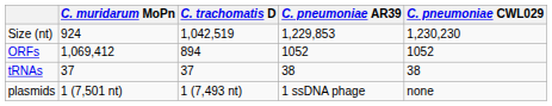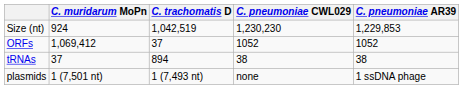columns swapped: C. pneumoniae AR39 <-> C. pneumoniae CWL029
ORFs | C. trachomatis D: 894 -> 37
tRNAs | C. trachomatis D: 37 -> 894
